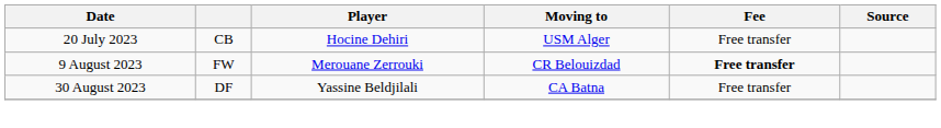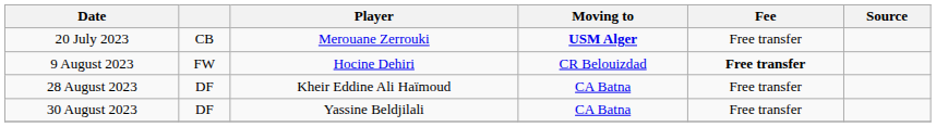20 July 2023 | Player: Hocine Dehiri -> Merouane Zerrouki
20 July 2023 | Moving to: normal -> bold
9 August 2023 | Player: Merouane Zerrouki -> Hocine Dehiri
+ row: 28 August 2023 | DF | Kheir Eddine Ali Haïmoud | CA Batna | Free transfer
